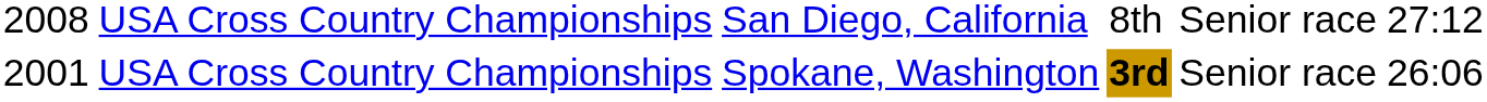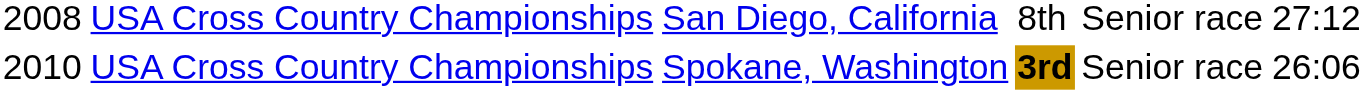USA Cross Country Championships / Spokane, Washington | column 1: 2001 -> 2010
